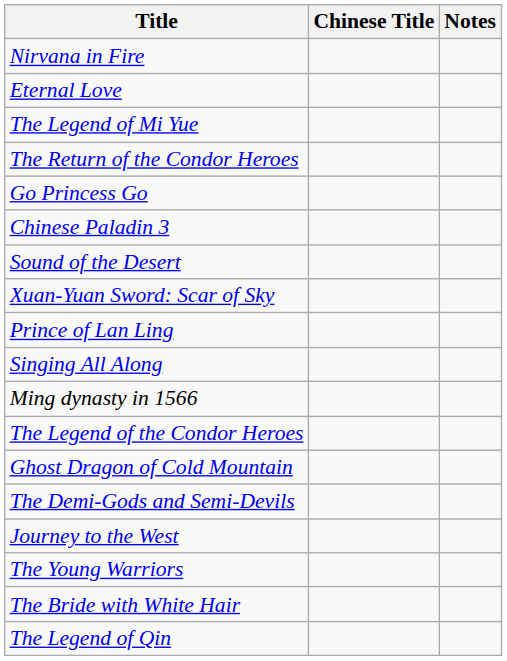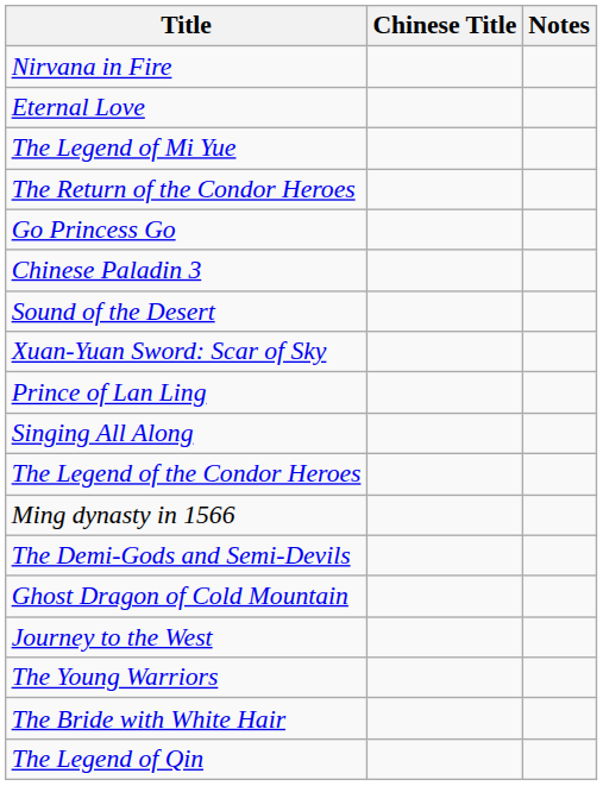rows swapped: Ming dynasty in 1566 <-> The Legend of the Condor Heroes
rows swapped: The Demi-Gods and Semi-Devils <-> Ghost Dragon of Cold Mountain
